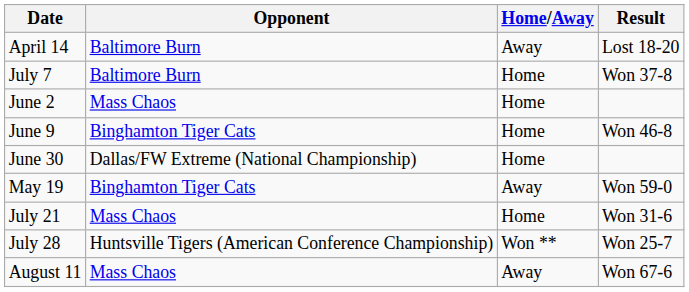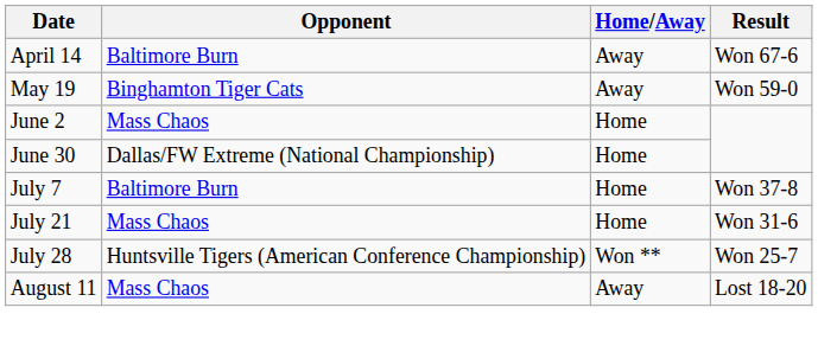April 14 | Result: Lost 18-20 -> Won 67-6
rows swapped: May 19 <-> July 7
- row: June 9 | Binghamton Tiger Cats | Home | Won 46-8
August 11 | Result: Won 67-6 -> Lost 18-20
